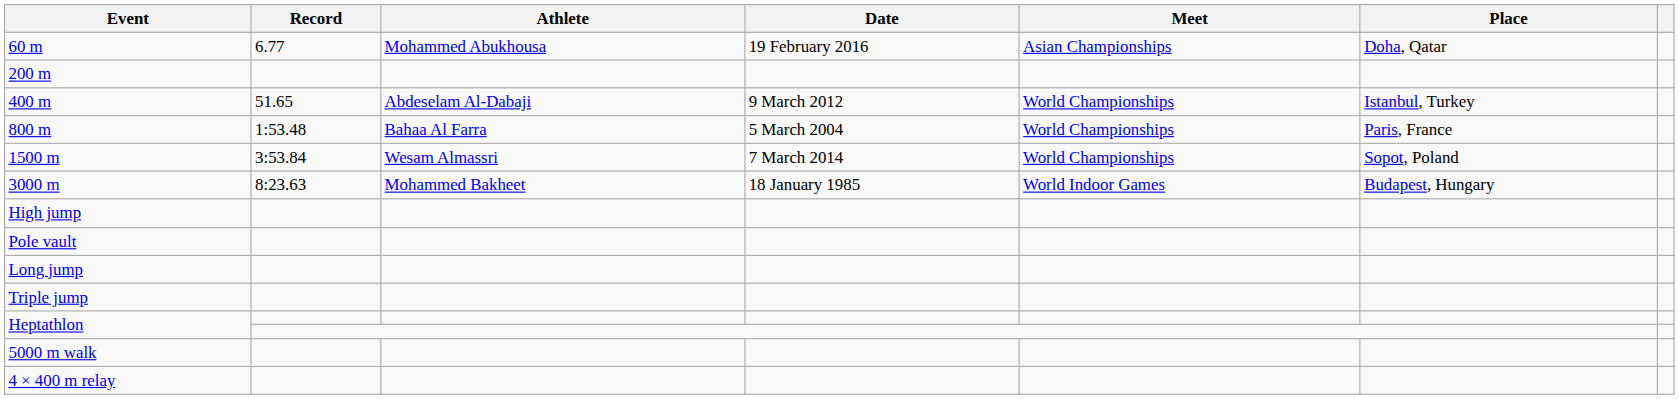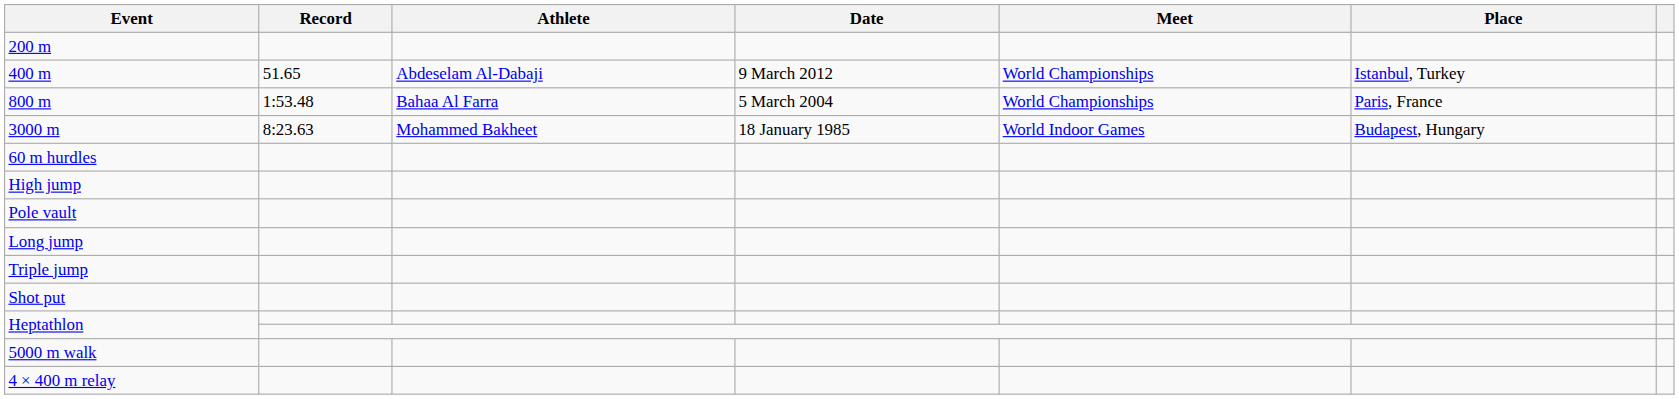- row: 60 m | 6.77 | Mohammed Abukhousa | 19 February 2016 | Asian Championships | Doha, Qatar
- row: 1500 m | 3:53.84 | Wesam Almassri | 7 March 2014 | World Championships | Sopot, Poland
+ row: 60 m hurdles
+ row: Shot put
